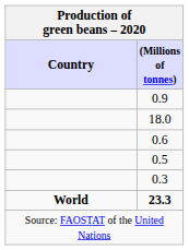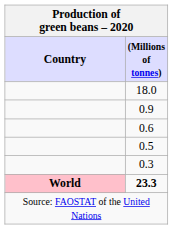rows swapped: 18.0 <-> 0.9
23.3 | Country: no background -> pink background
